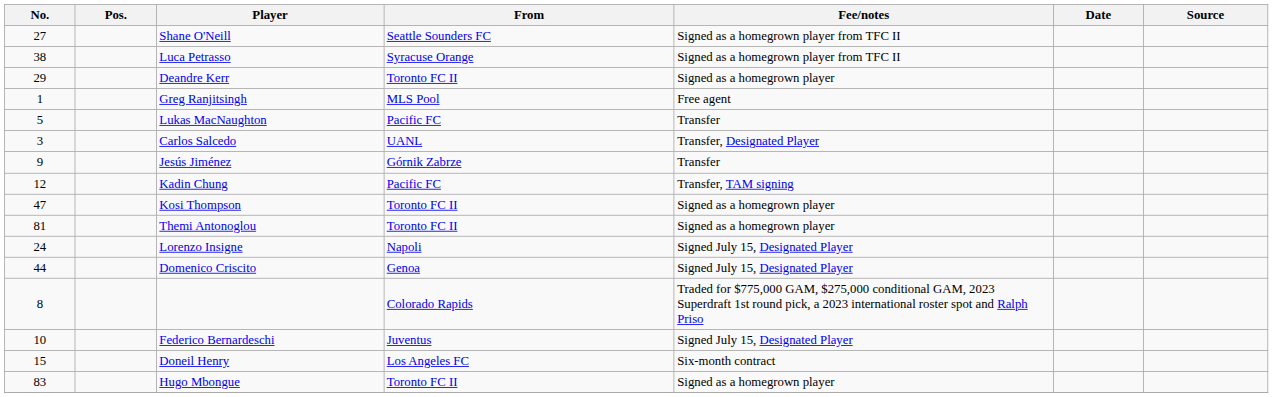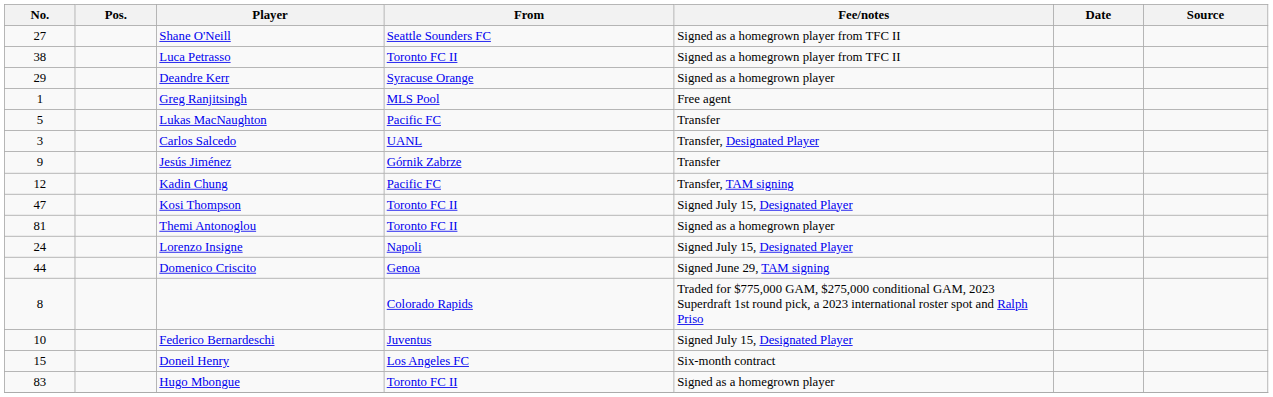Luca Petrasso | From: Syracuse Orange -> Toronto FC II
Deandre Kerr | From: Toronto FC II -> Syracuse Orange
Kosi Thompson | Fee/notes: Signed as a homegrown player -> Signed July 15, Designated Player
Domenico Criscito | Fee/notes: Signed July 15, Designated Player -> Signed June 29, TAM signing
